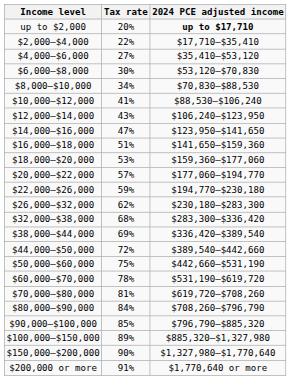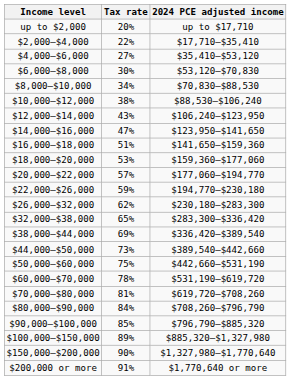up to $2,000 | 2024 PCE adjusted income: bold -> normal
$10,000–$12,000 | Tax rate: 41% -> 38%
$32,000–$38,000 | Tax rate: 68% -> 65%
$44,000–$50,000 | Tax rate: 72% -> 73%
